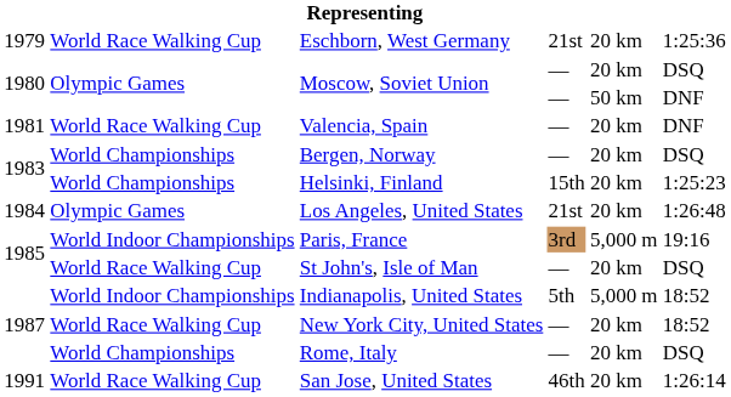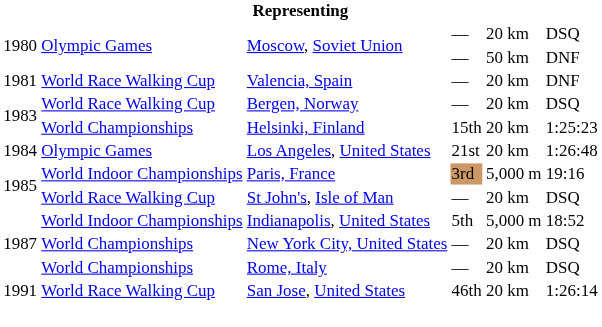- row: 1979 | World Race Walking Cup | Eschborn, West Germany | 21st | 20 km | 1:25:36
Bergen, Norway | column 2: World Championships -> World Race Walking Cup
New York City, United States | column 2: World Race Walking Cup -> World Championships
New York City, United States | column 6: 18:52 -> DSQ
